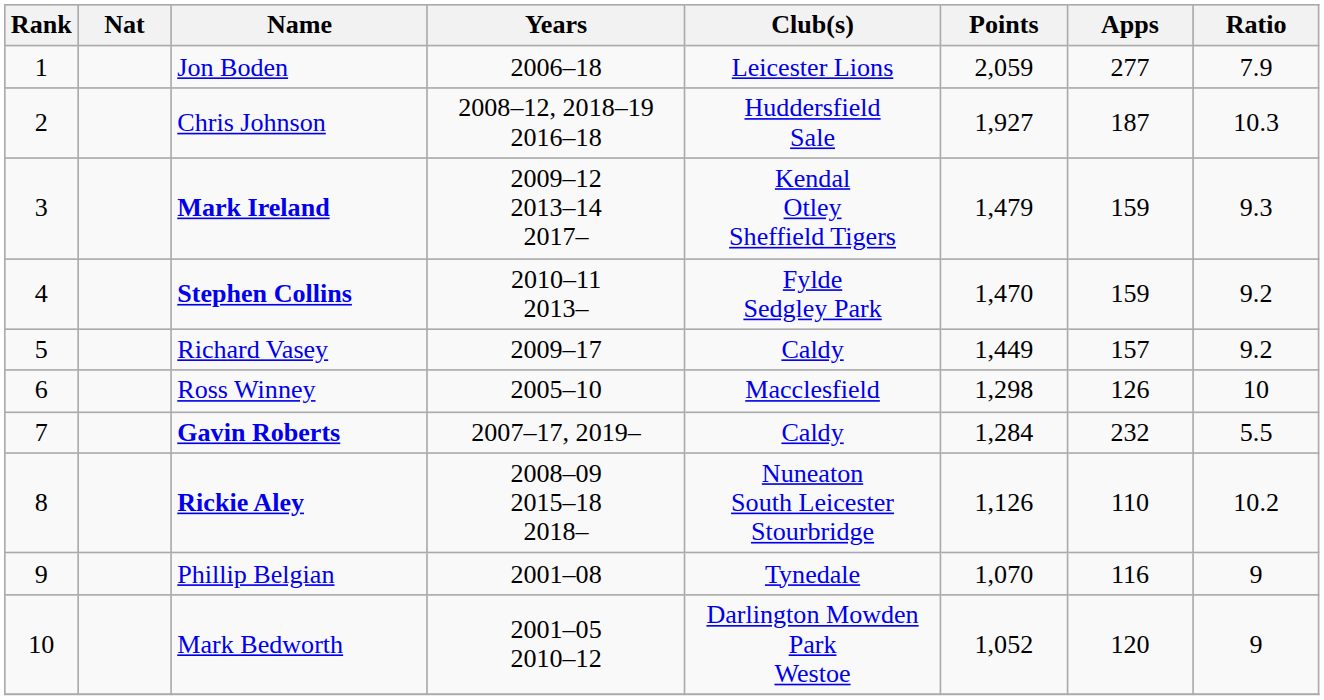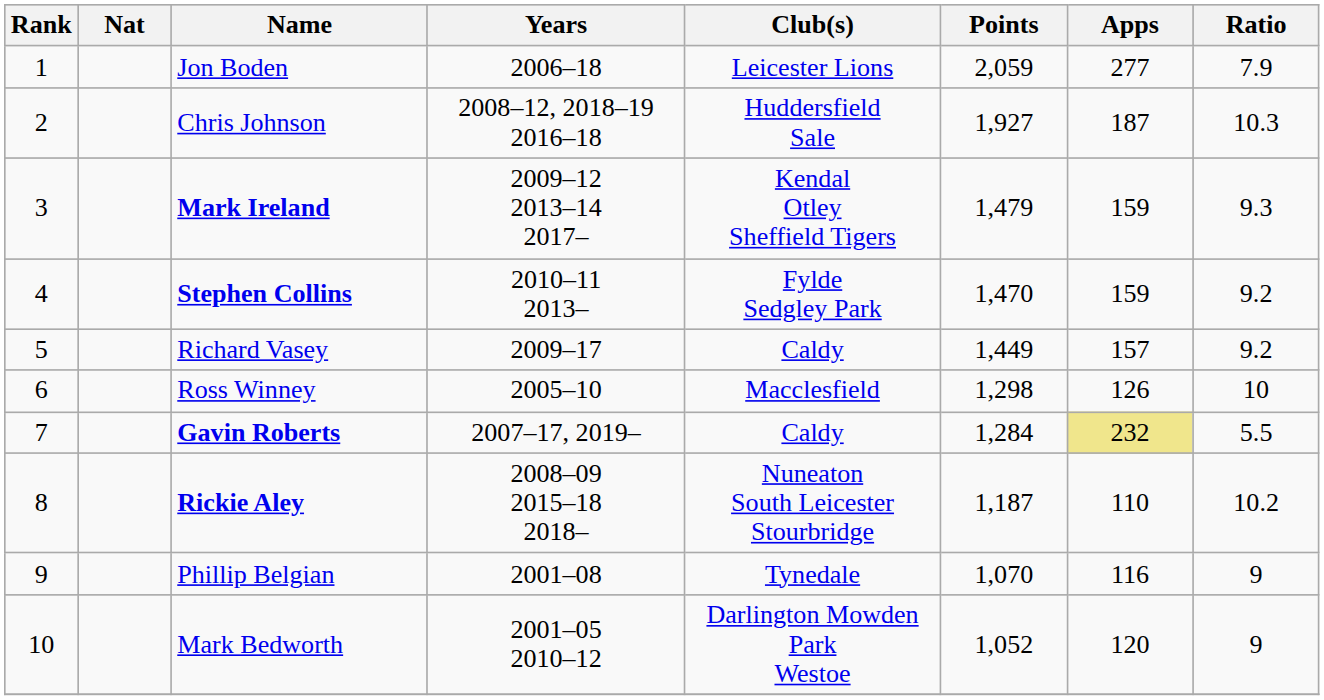Gavin Roberts | Apps: no background -> khaki background
Rickie Aley | Points: 1,126 -> 1,187
